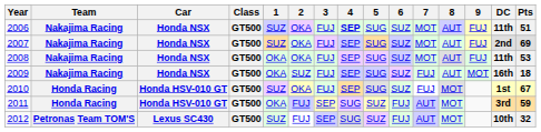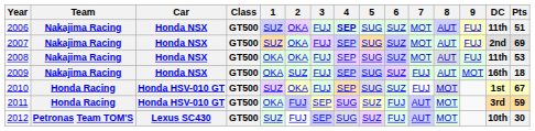2012 | Pts: 32 -> 30
